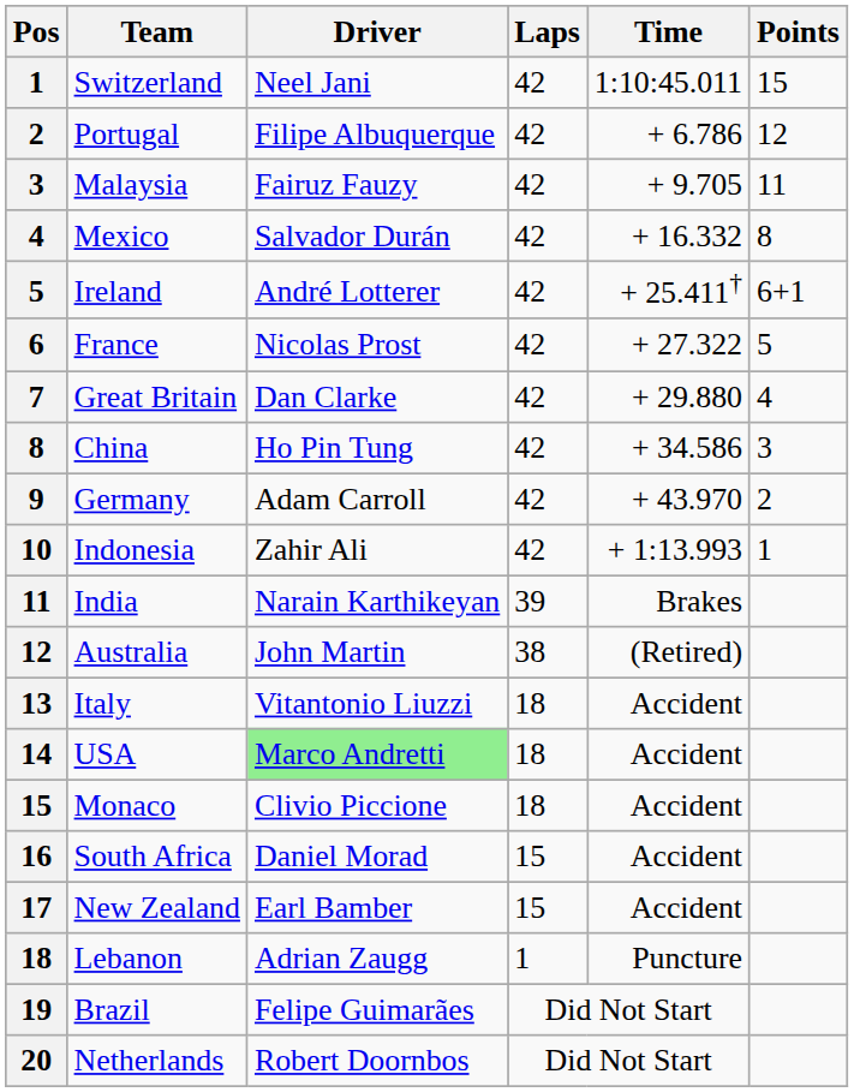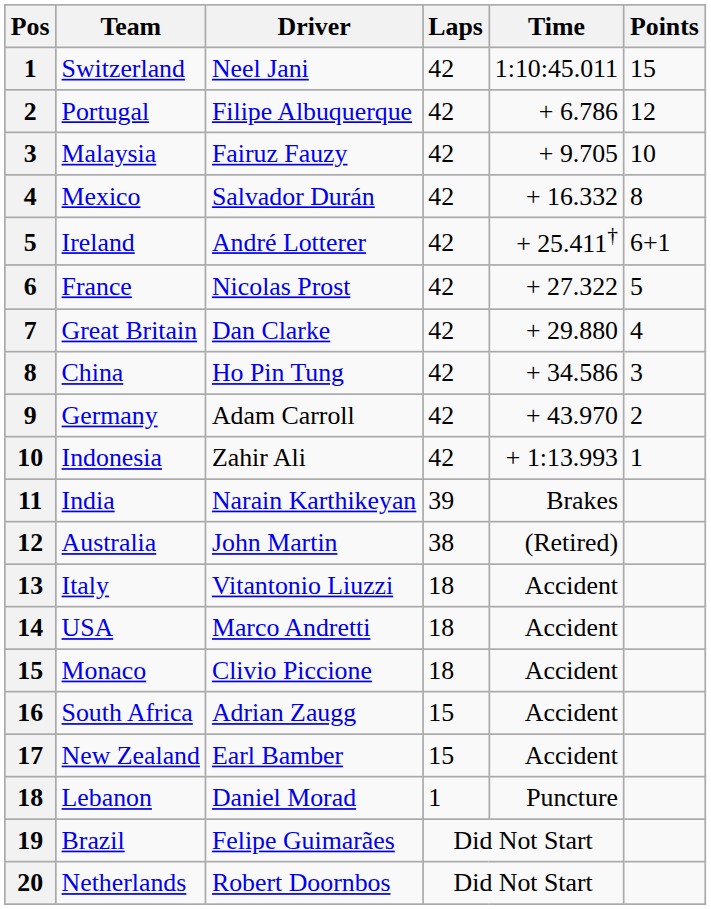Malaysia | Points: 11 -> 10
USA | Driver: lightgreen background -> no background
South Africa | Driver: Daniel Morad -> Adrian Zaugg
Lebanon | Driver: Adrian Zaugg -> Daniel Morad
